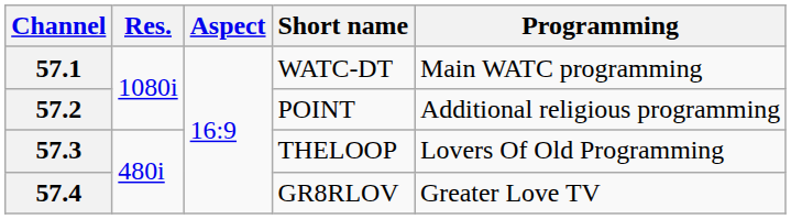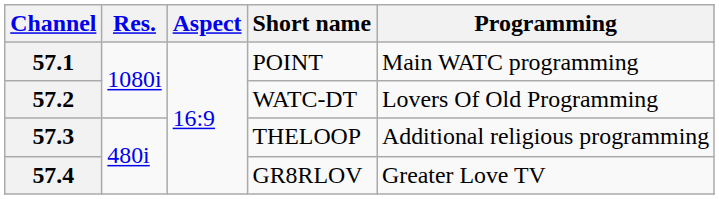57.1 | Short name: WATC-DT -> POINT
57.2 | Short name: POINT -> WATC-DT
57.2 | Programming: Additional religious programming -> Lovers Of Old Programming
57.3 | Programming: Lovers Of Old Programming -> Additional religious programming
